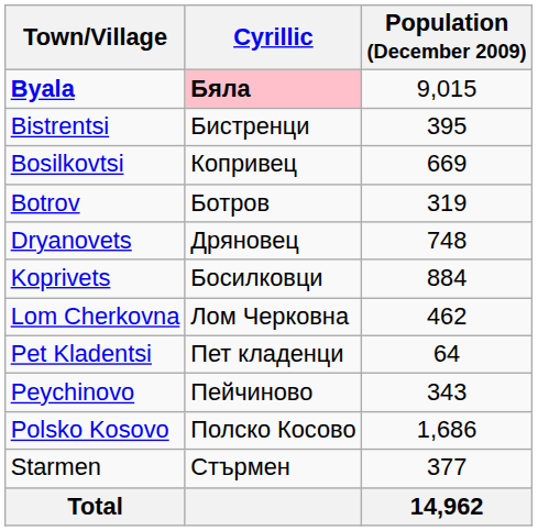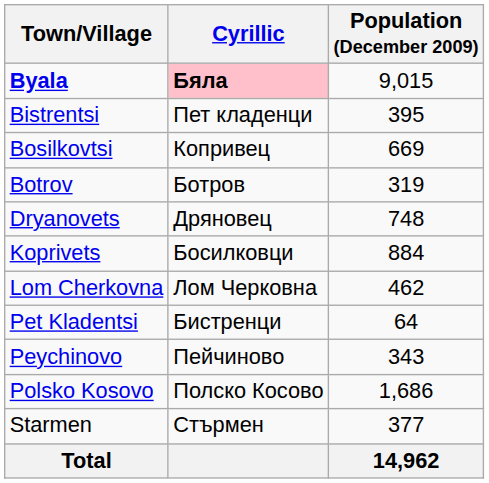Bistrentsi | Cyrillic: Бистренци -> Пет кладенци
Pet Kladentsi | Cyrillic: Пет кладенци -> Бистренци
